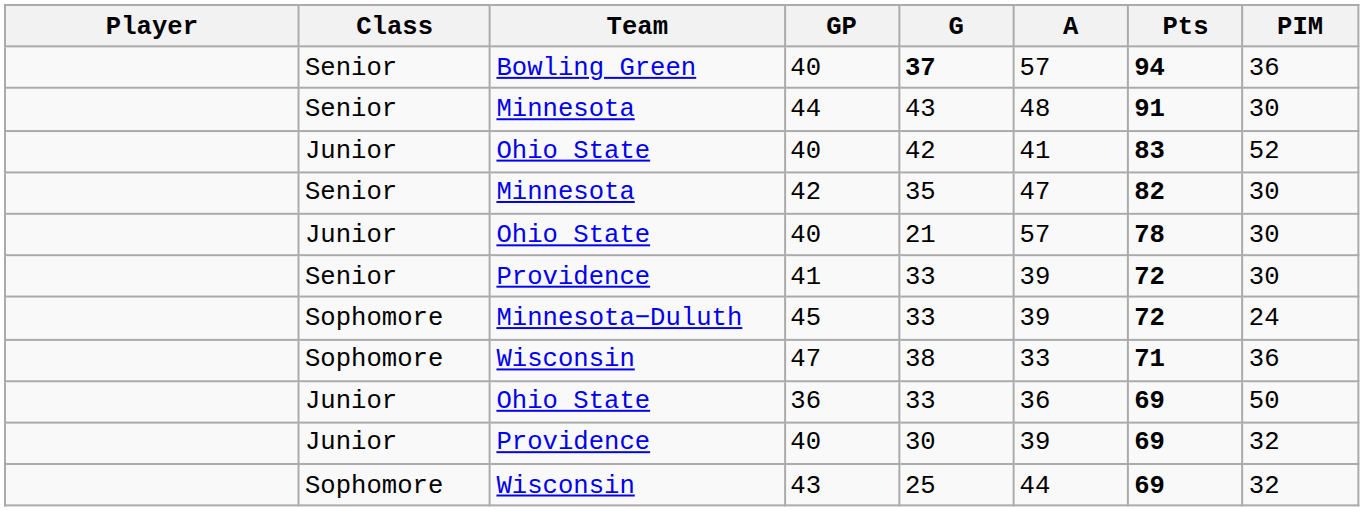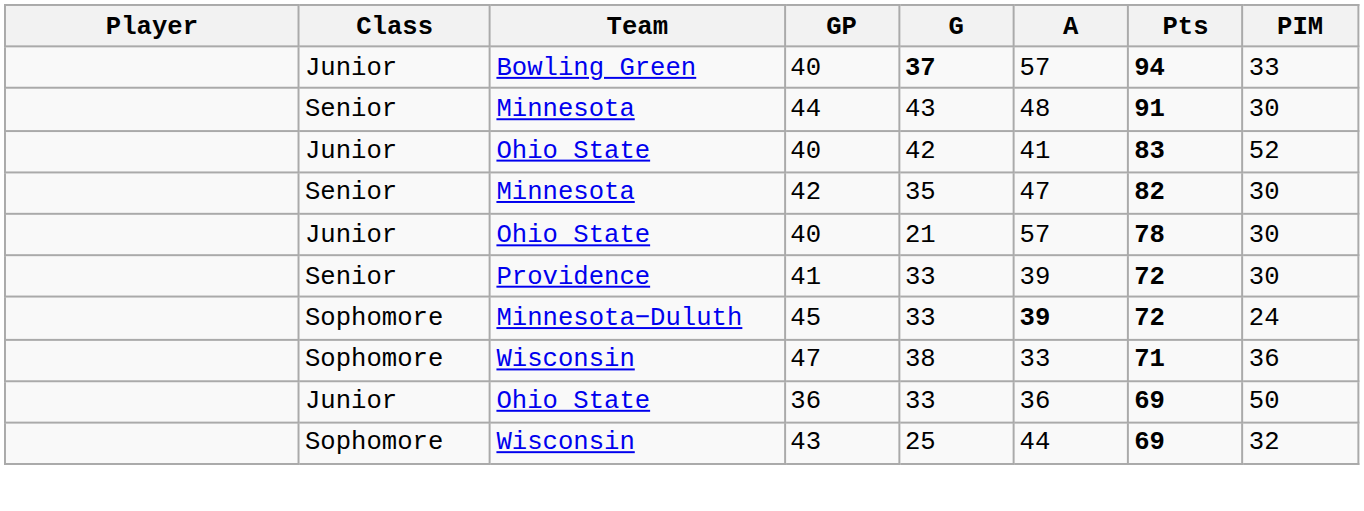Bowling Green / 40 | Class: Senior -> Junior
Bowling Green / 40 | PIM: 36 -> 33
45 | A: normal -> bold
- row: Junior | Providence | 40 | 30 | 39 | 69 | 32
